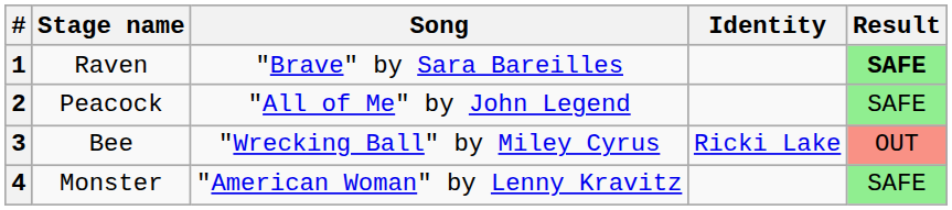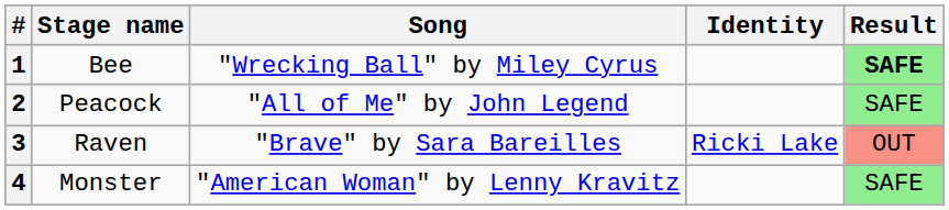1 | Stage name: Raven -> Bee
1 | Song: "Brave" by Sara Bareilles -> "Wrecking Ball" by Miley Cyrus
3 | Stage name: Bee -> Raven
3 | Song: "Wrecking Ball" by Miley Cyrus -> "Brave" by Sara Bareilles
